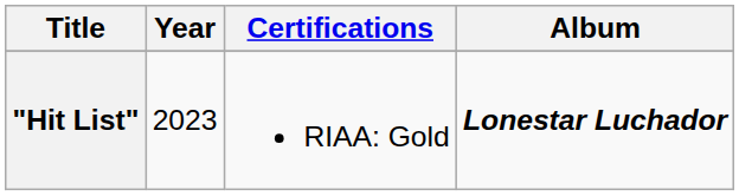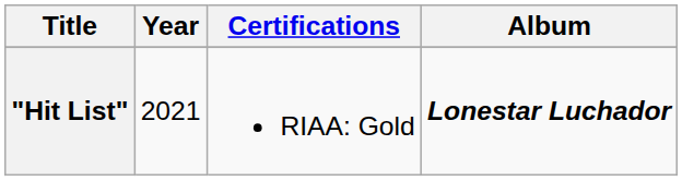"Hit List" | Year: 2023 -> 2021
